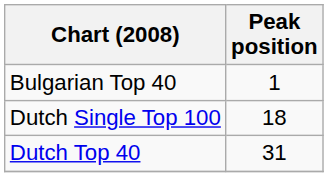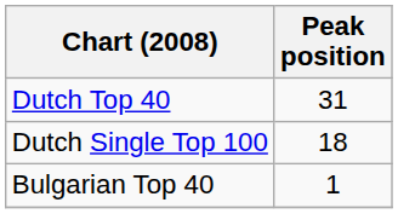rows swapped: Dutch Top 40 <-> Bulgarian Top 40
